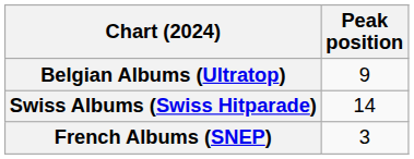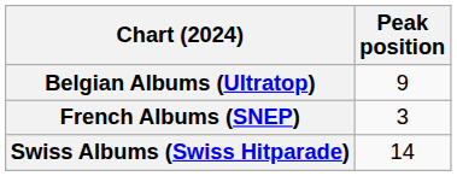rows swapped: French Albums (SNEP) <-> Swiss Albums (Swiss Hitparade)
